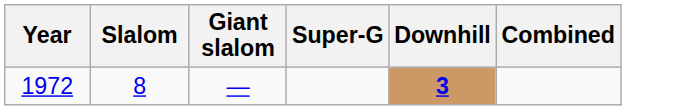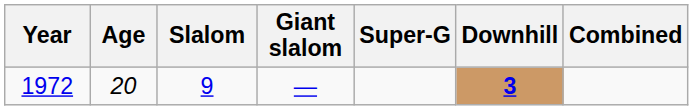+ column: Age | 20
1972 | Slalom: 8 -> 9
